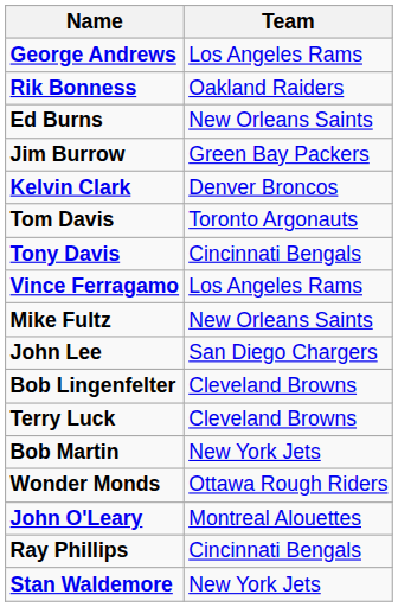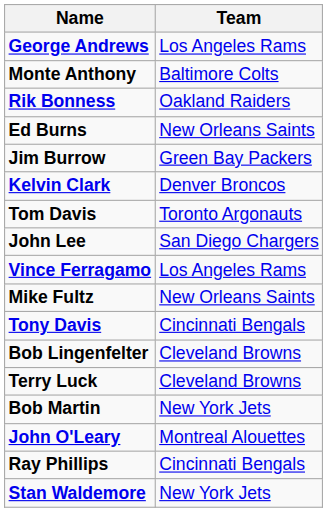+ row: Monte Anthony | Baltimore Colts
rows swapped: Tony Davis <-> John Lee
- row: Wonder Monds | Ottawa Rough Riders
